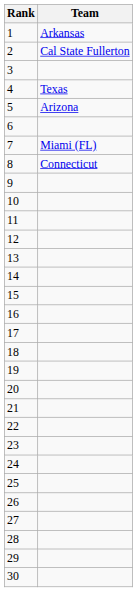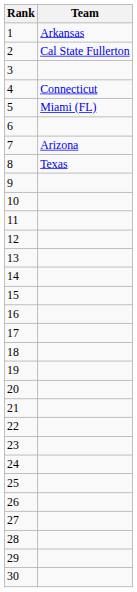4 | Team: Texas -> Connecticut
5 | Team: Arizona -> Miami (FL)
7 | Team: Miami (FL) -> Arizona
8 | Team: Connecticut -> Texas
